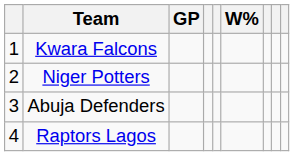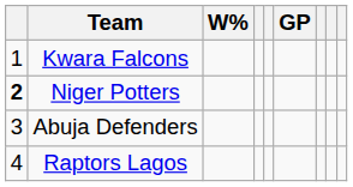columns swapped: GP <-> W%
Niger Potters | column 1: normal -> bold
